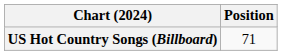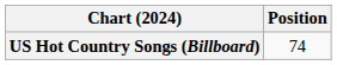US Hot Country Songs (Billboard) | Position: 71 -> 74
